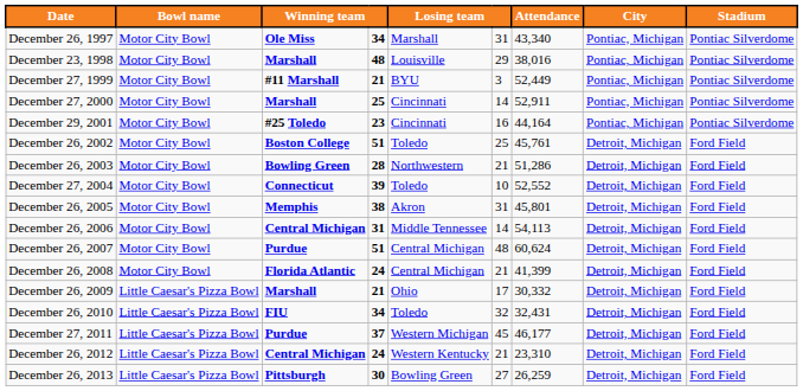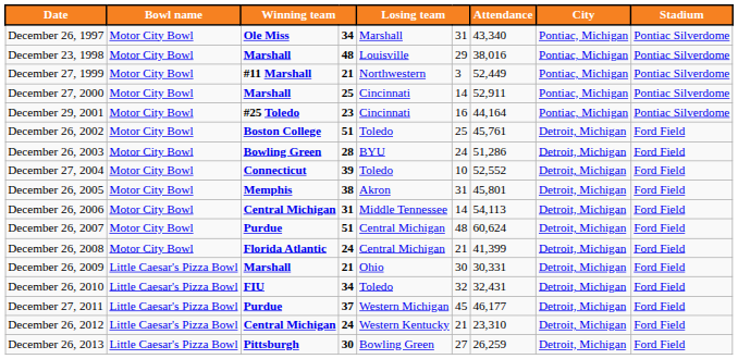December 27, 1999 | column 5: BYU -> Northwestern
December 26, 2003 | column 5: Northwestern -> BYU
December 26, 2003 | column 6: 21 -> 24
December 26, 2009 | column 6: 17 -> 30
December 26, 2009 | Attendance: 30,332 -> 30,331
